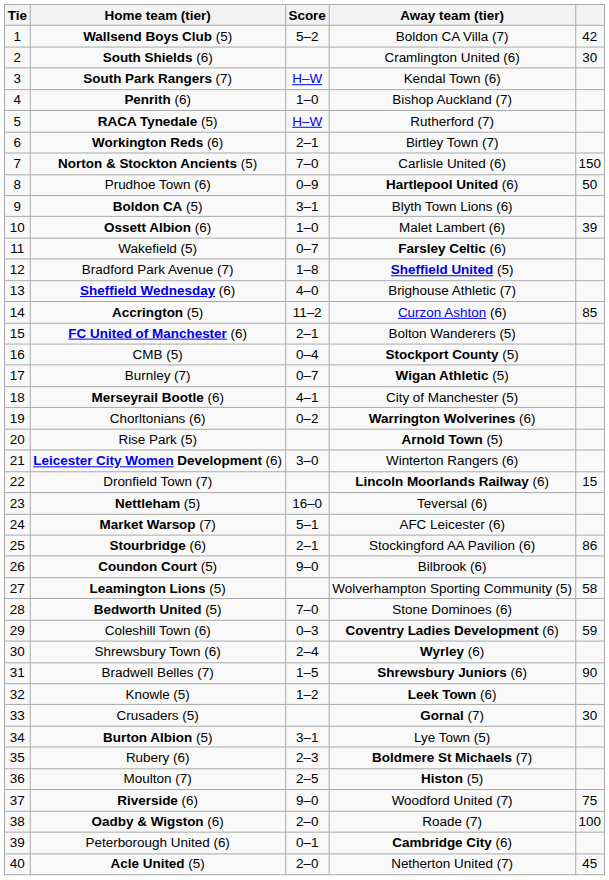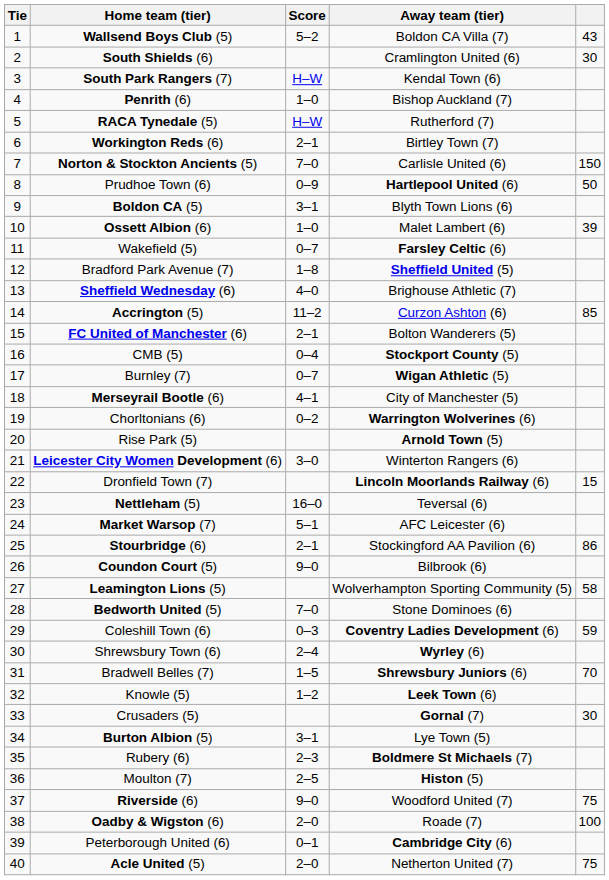Wallsend Boys Club (5) | column 5: 42 -> 43
Bradwell Belles (7) | column 5: 90 -> 70
Acle United (5) | column 5: 45 -> 75
